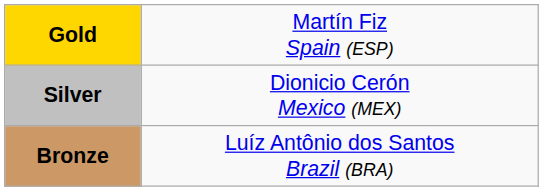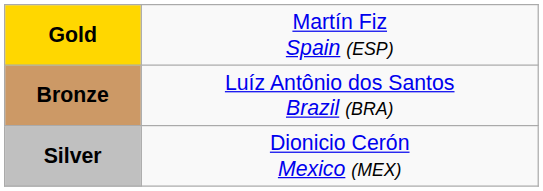rows swapped: Silver <-> Bronze
